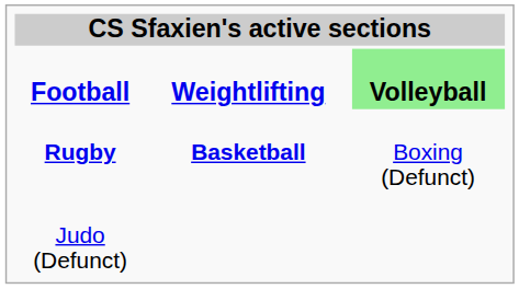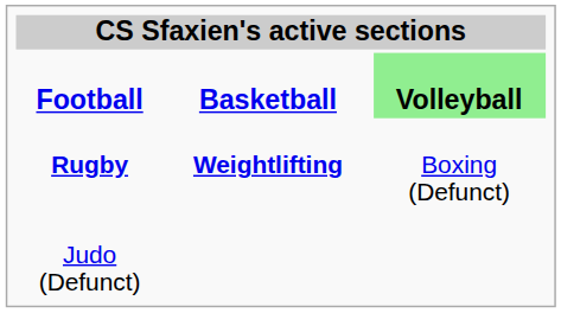Football | column 2: Weightlifting -> Basketball
Rugby | column 2: Basketball -> Weightlifting
